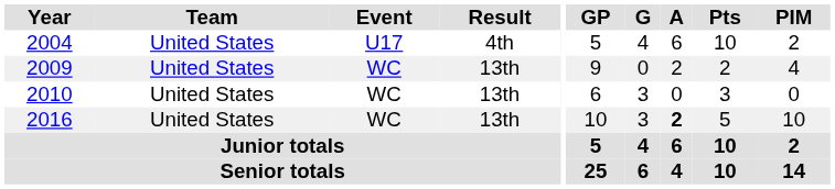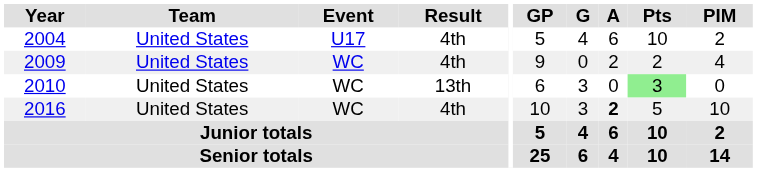2009 | Result: 13th -> 4th
2010 | Pts: no background -> lightgreen background
2016 | Result: 13th -> 4th
